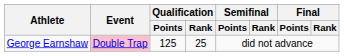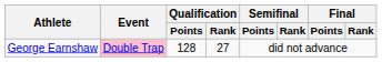George Earnshaw | Qualification / Points: 125 -> 128
George Earnshaw | Qualification / Rank: 25 -> 27
